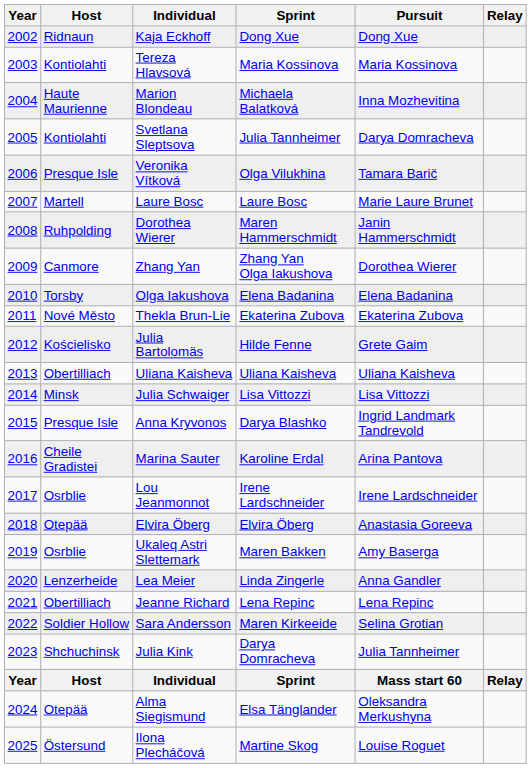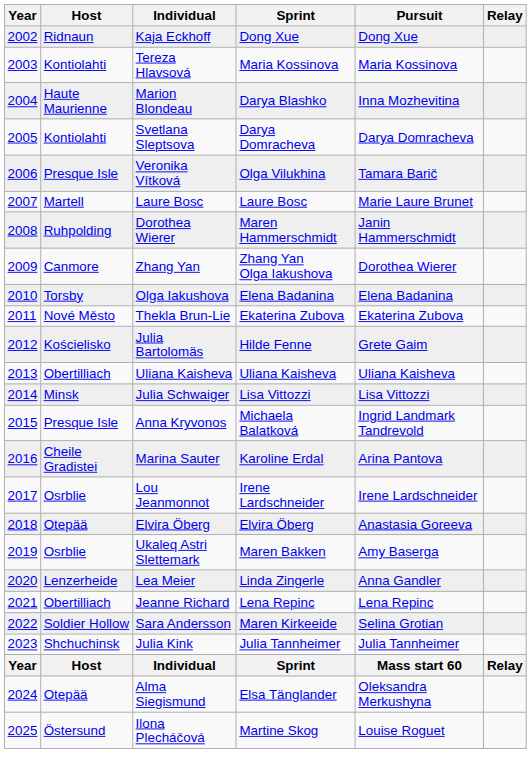Marion Blondeau | Sprint: Michaela Balatková -> Darya Blashko
Svetlana Sleptsova | Sprint: Julia Tannheimer -> Darya Domracheva
Anna Kryvonos | Sprint: Darya Blashko -> Michaela Balatková
Julia Kink | Sprint: Darya Domracheva -> Julia Tannheimer
